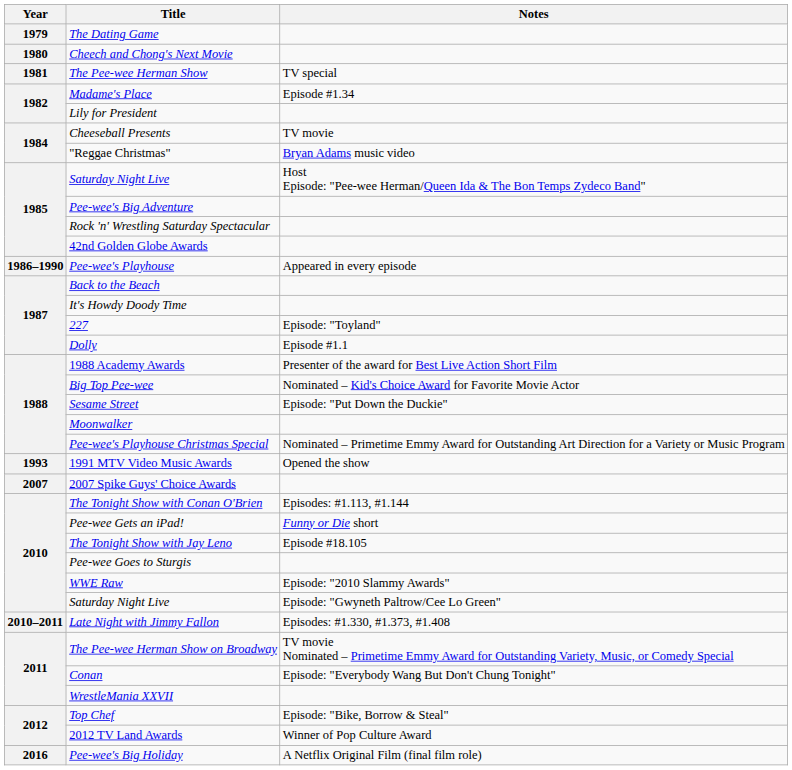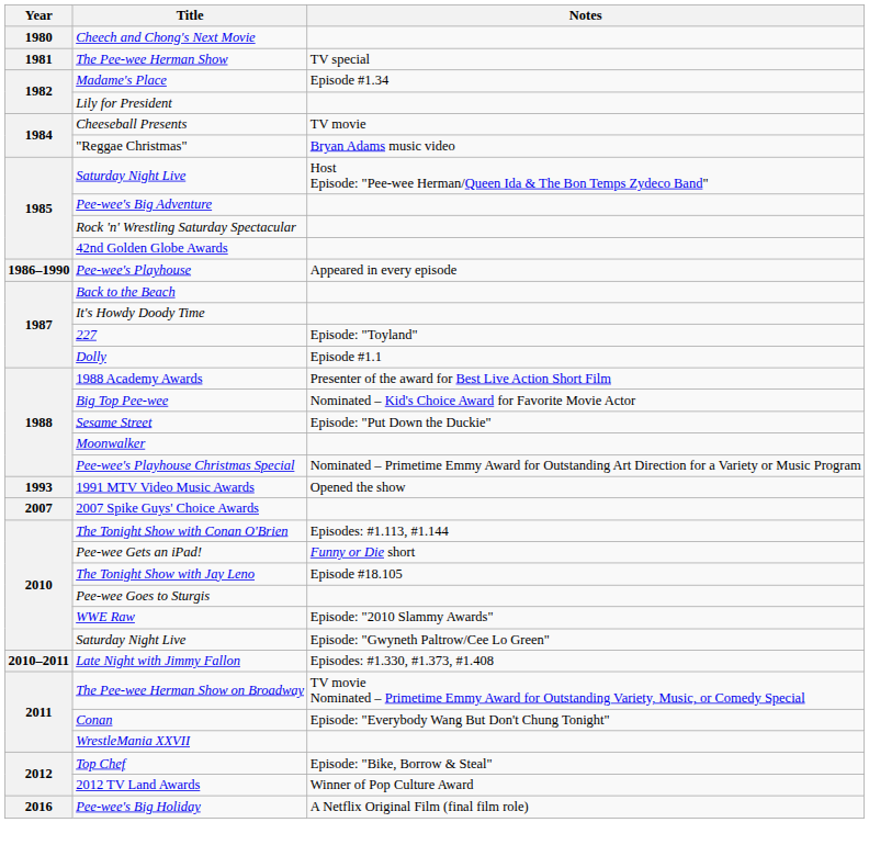- row: 1979 | The Dating Game
